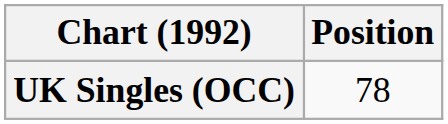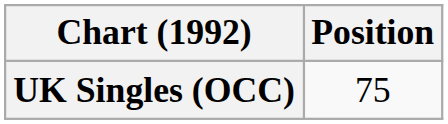UK Singles (OCC) | Position: 78 -> 75
